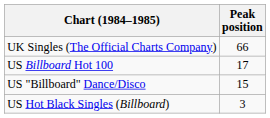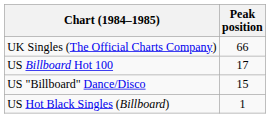US Hot Black Singles (Billboard) | Peak position: 3 -> 1
